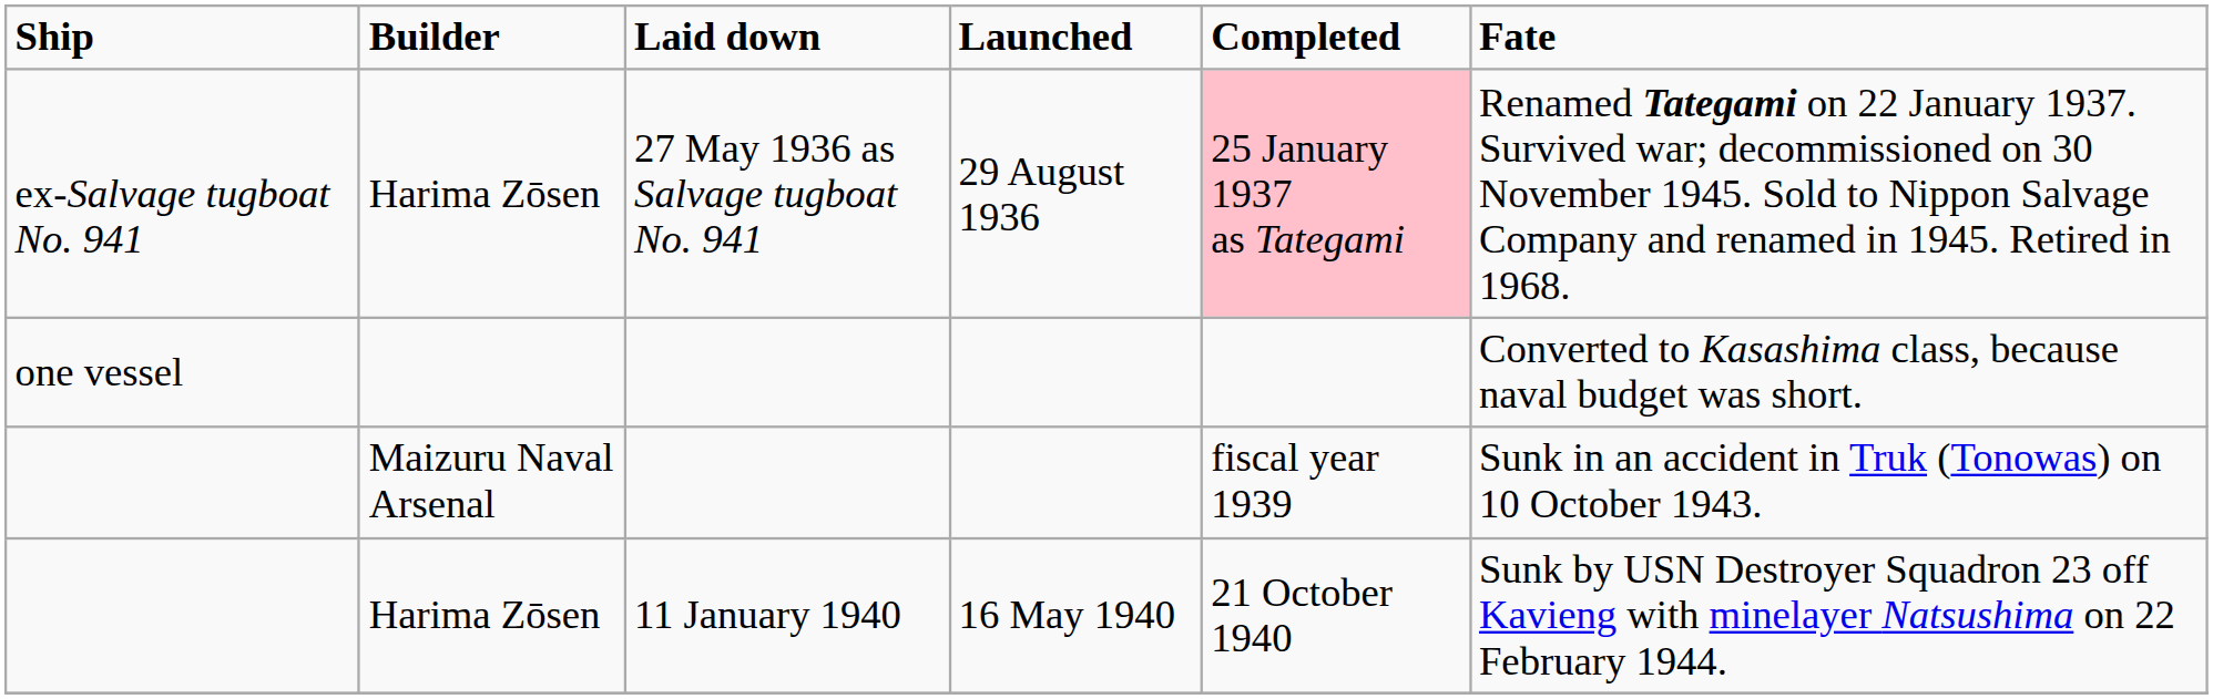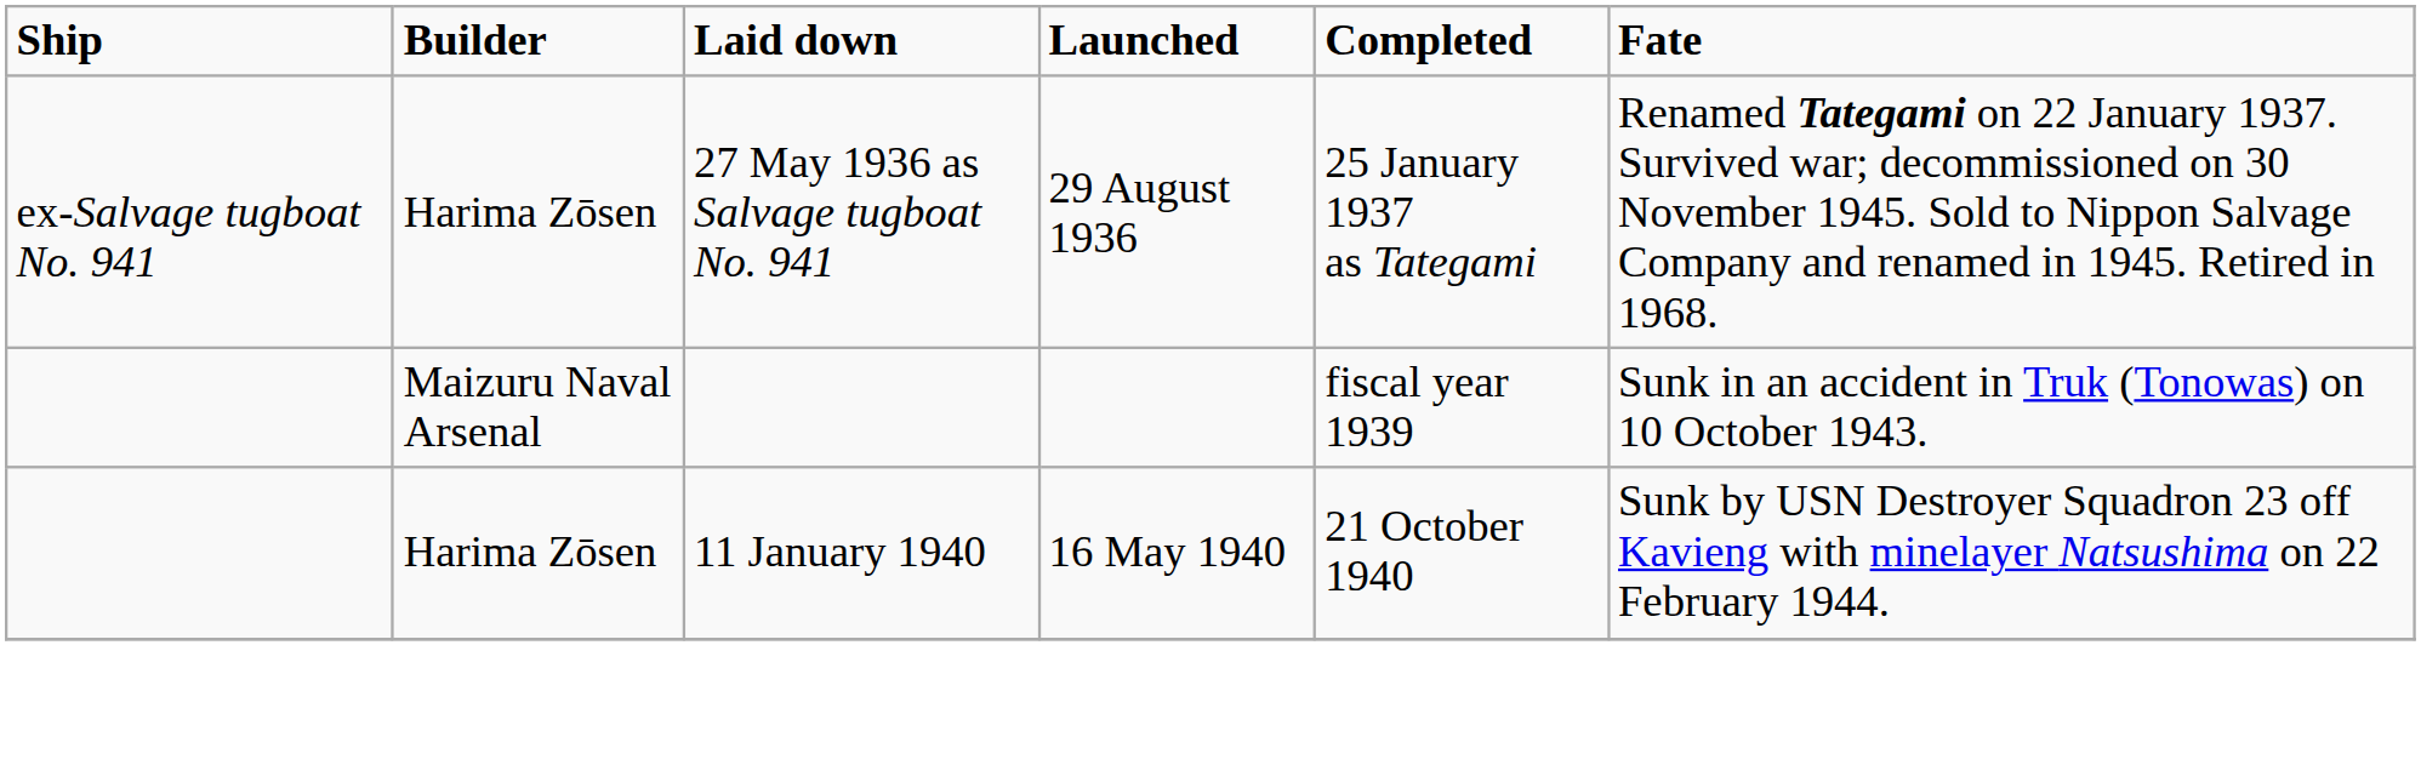ex-Salvage tugboat No. 941 | Completed: pink background -> no background
- row: one vessel | Converted to Kasashima class, because naval budget was short.
